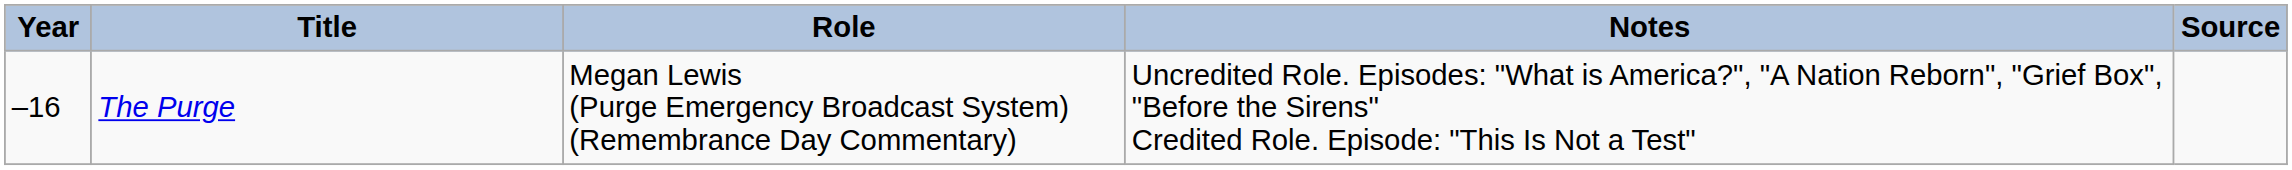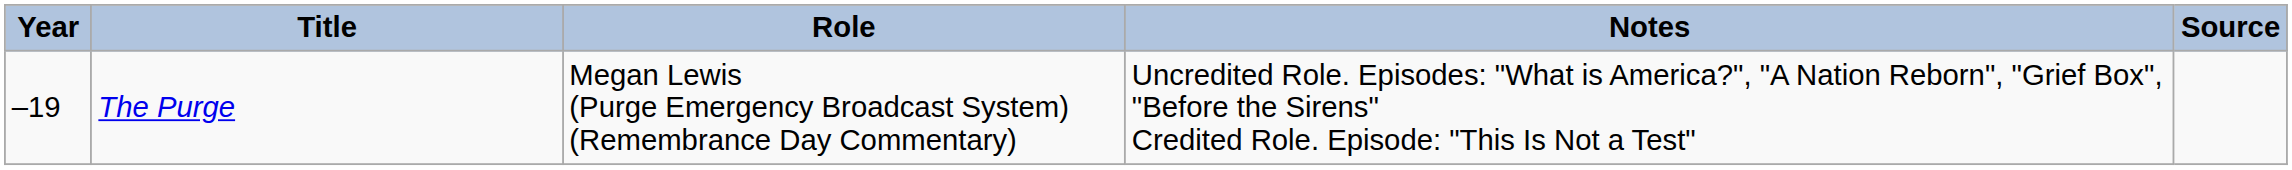The Purge | Year: –16 -> –19
